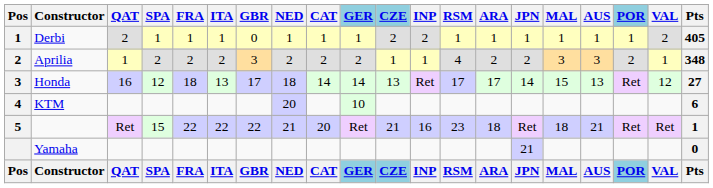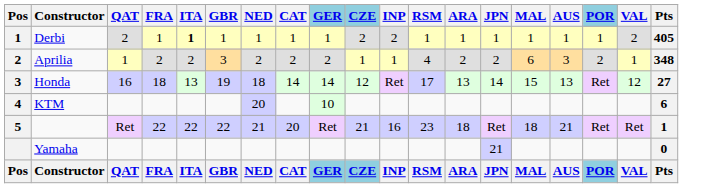- column: SPA | 1 | 2 | 12 | 15 | SPA
Derbi | ITA: normal -> bold
Derbi | GBR: 0 -> 1
Aprilia | MAL: 3 -> 6
Honda | GBR: 17 -> 19
Honda | CZE: 13 -> 12
Honda | ARA: 17 -> 13
